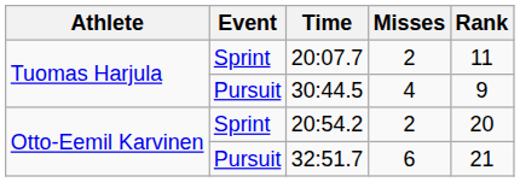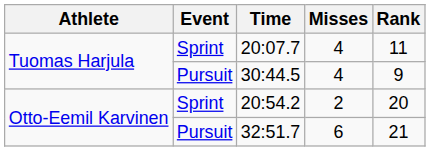20:07.7 | Misses: 2 -> 4
